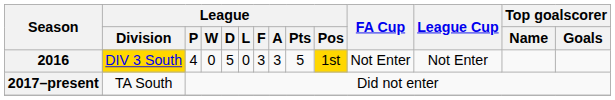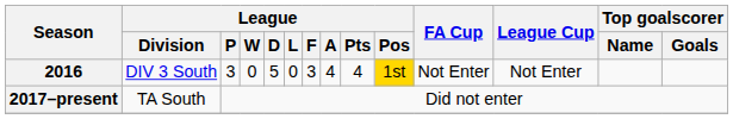2016 | League / Division: gold background -> no background
2016 | League / P: 4 -> 3
2016 | League / A: 3 -> 4
2016 | League / Pts: 5 -> 4
